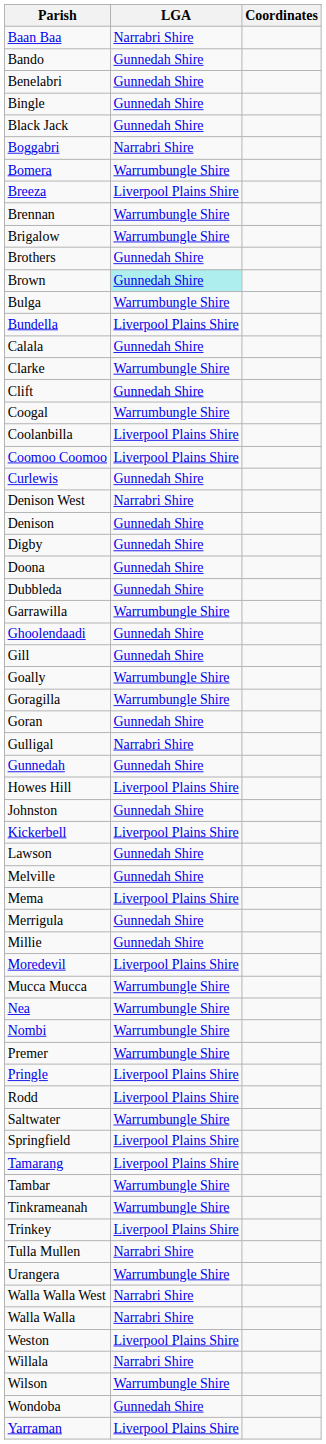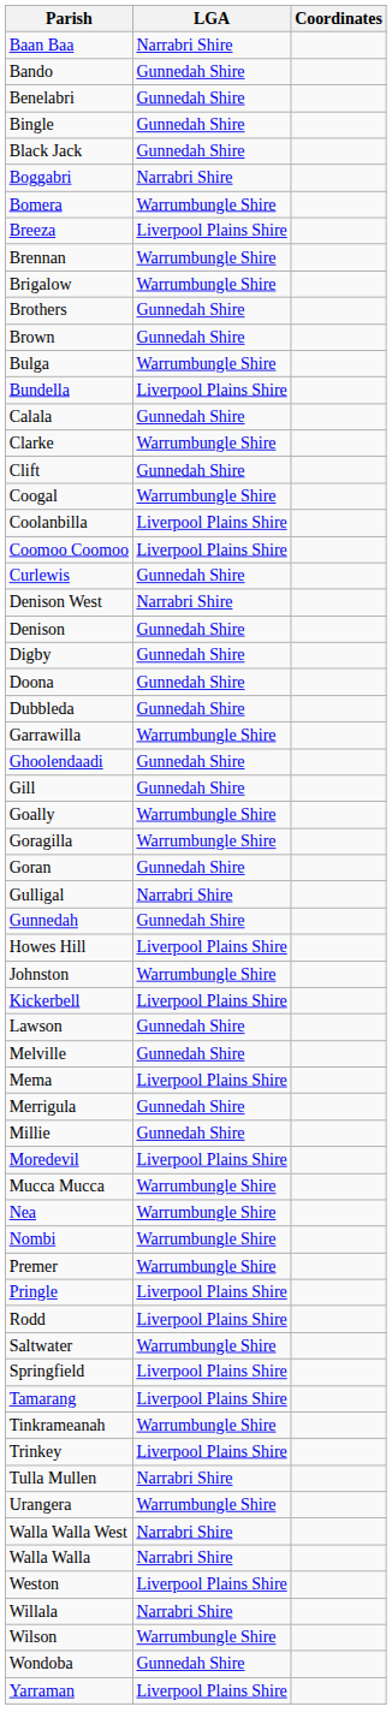Brown | LGA: paleturquoise background -> no background
Johnston | LGA: Gunnedah Shire -> Warrumbungle Shire
- row: Tambar | Warrumbungle Shire
